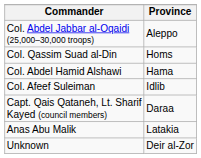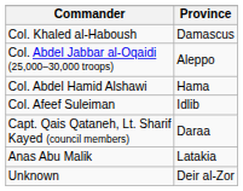+ row: Col. Khaled al-Haboush | Damascus
- row: Col. Qassim Suad al-Din | Homs
